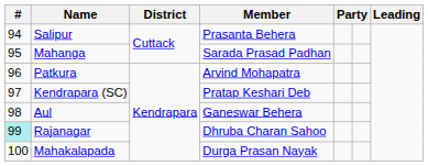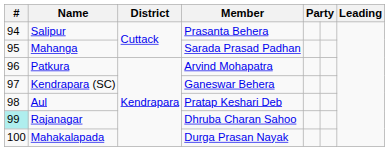Kendrapara (SC) | Member: Pratap Keshari Deb -> Ganeswar Behera
Aul | Member: Ganeswar Behera -> Pratap Keshari Deb
